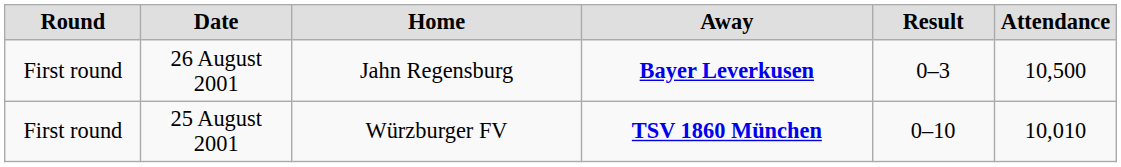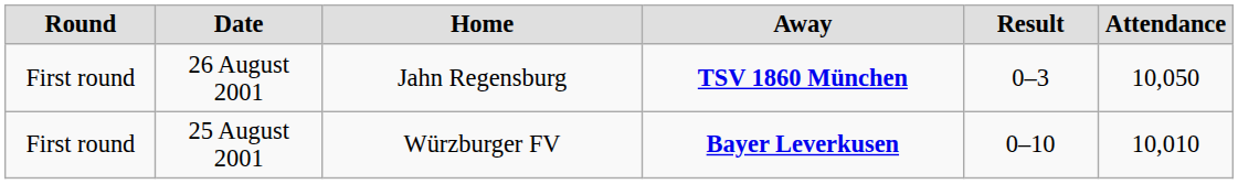26 August 2001 | Away: Bayer Leverkusen -> TSV 1860 München
26 August 2001 | Attendance: 10,500 -> 10,050
25 August 2001 | Away: TSV 1860 München -> Bayer Leverkusen
